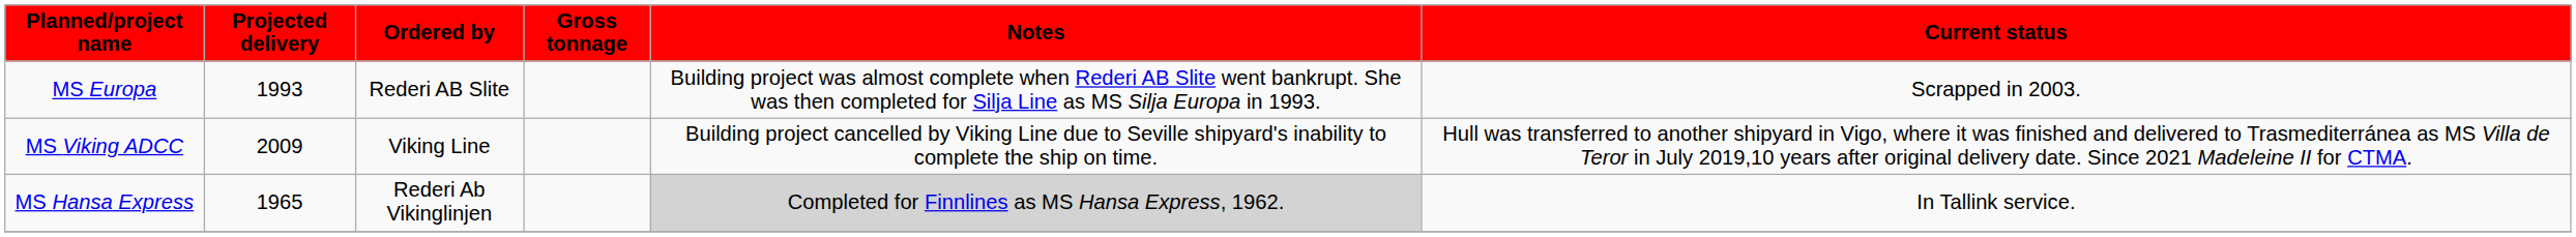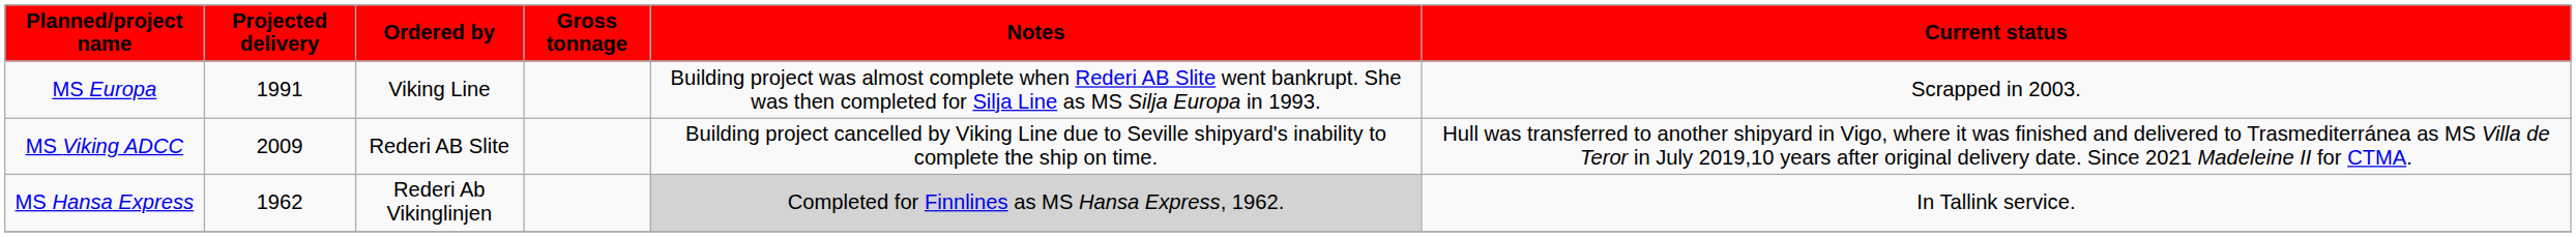MS Europa | Projected delivery: 1993 -> 1991
MS Europa | Ordered by: Rederi AB Slite -> Viking Line
MS Viking ADCC | Ordered by: Viking Line -> Rederi AB Slite
MS Hansa Express | Projected delivery: 1965 -> 1962
